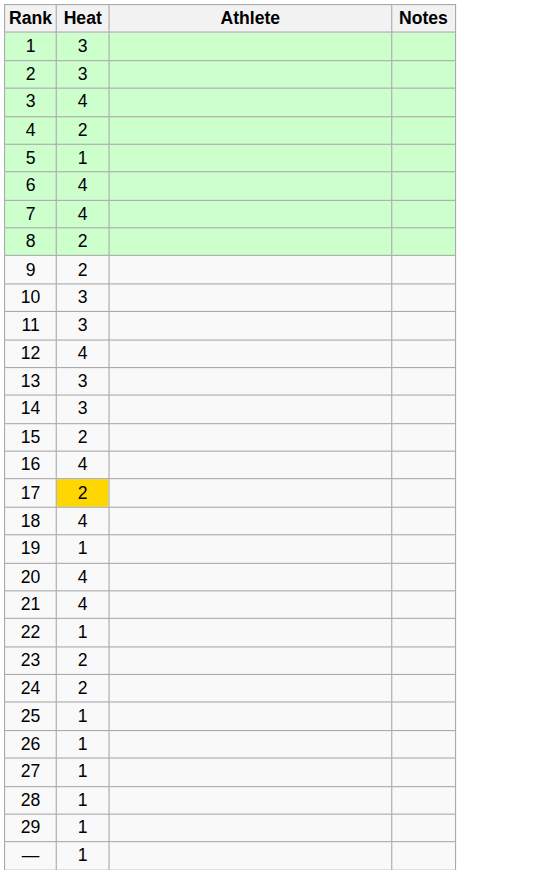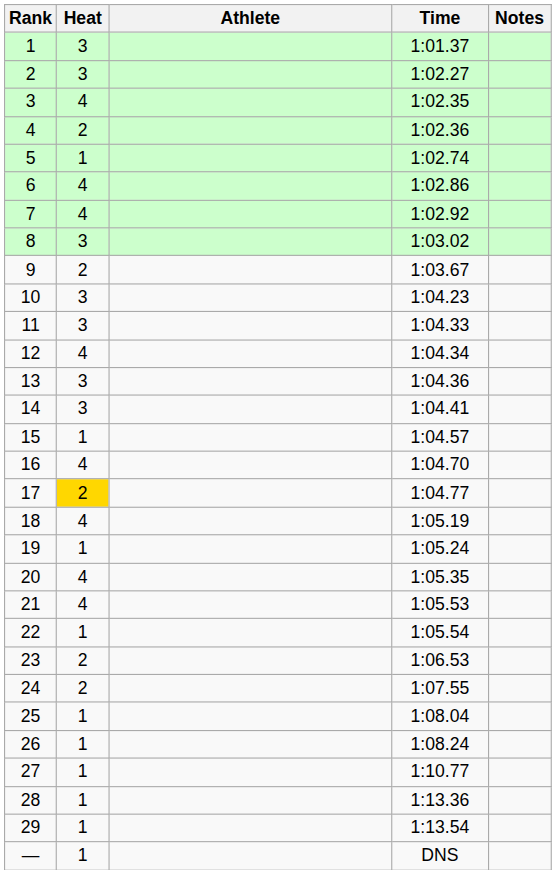+ column: Time | 1:01.37 | 1:02.27 | 1:02.35 | 1:02.36 | 1:02.74 | 1:02.86 | 1:02.92 | 1:03.02 | 1:03.67 | 1:04.23 | 1:04.33 | 1:04.34 | 1:04.36 | 1:04.41 | 1:04.57 | 1:04.70 | 1:04.77 | 1:05.19 | 1:05.24 | 1:05.35 | 1:05.53 | 1:05.54 | 1:06.53 | 1:07.55 | 1:08.04 | 1:08.24 | 1:10.77 | 1:13.36 | 1:13.54 | DNS
8 | Heat: 2 -> 3
15 | Heat: 2 -> 1
